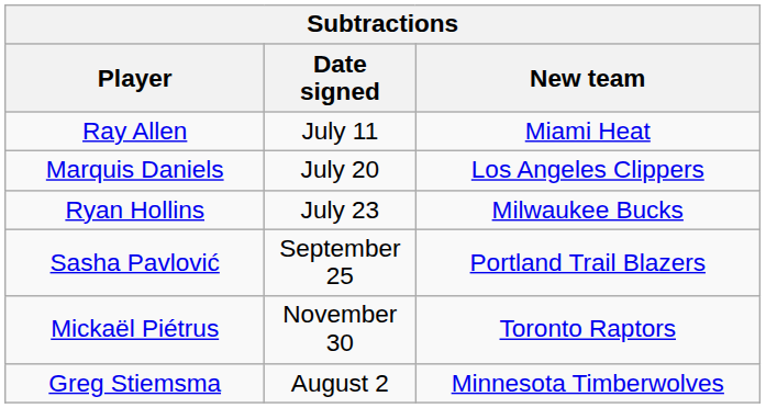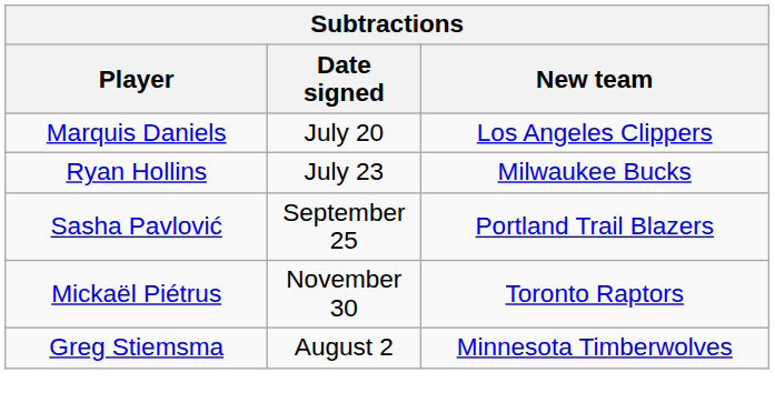- row: Ray Allen | July 11 | Miami Heat
